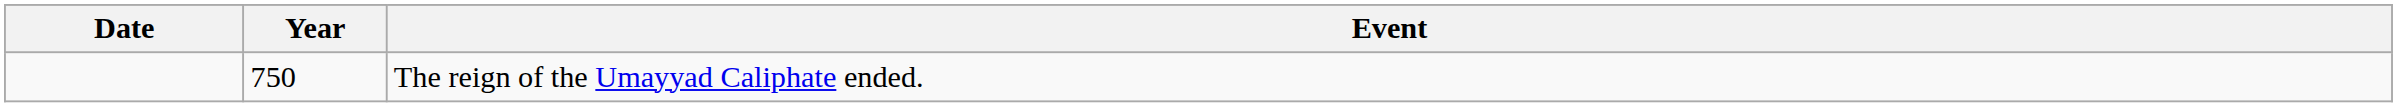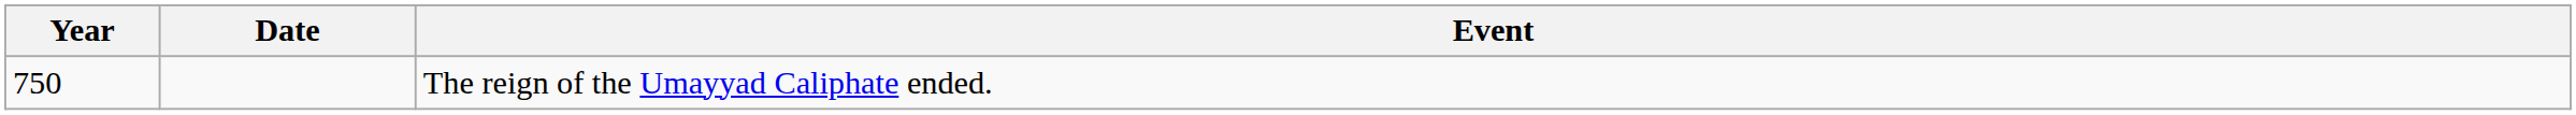columns swapped: Year <-> Date
